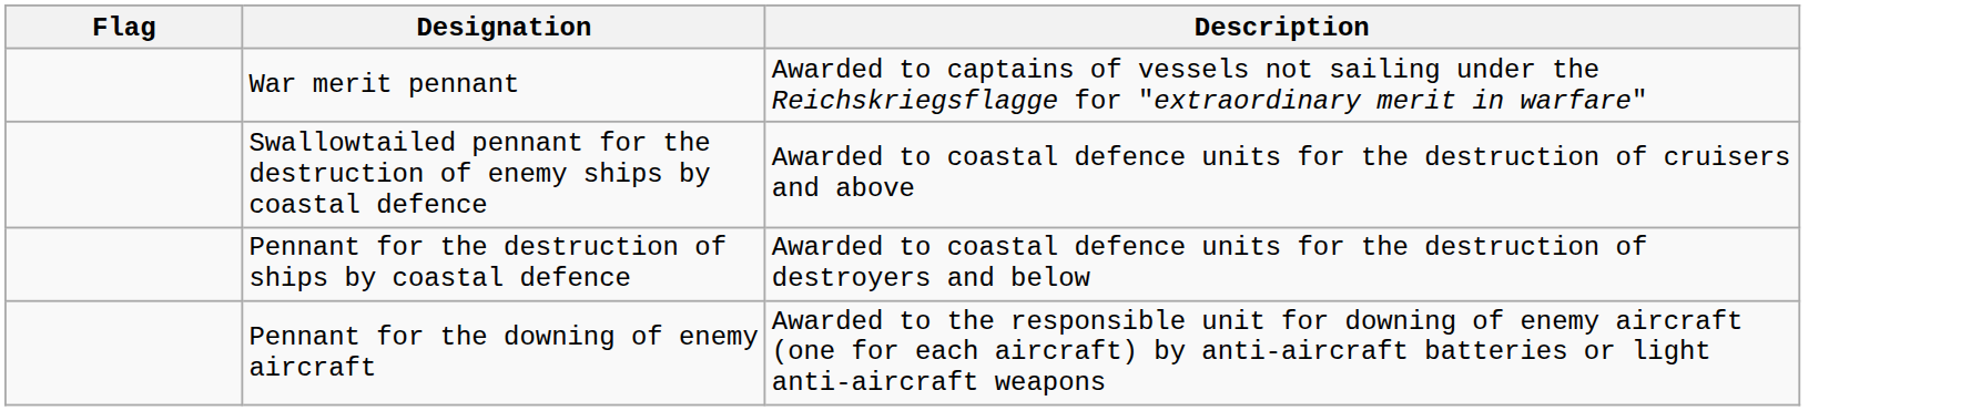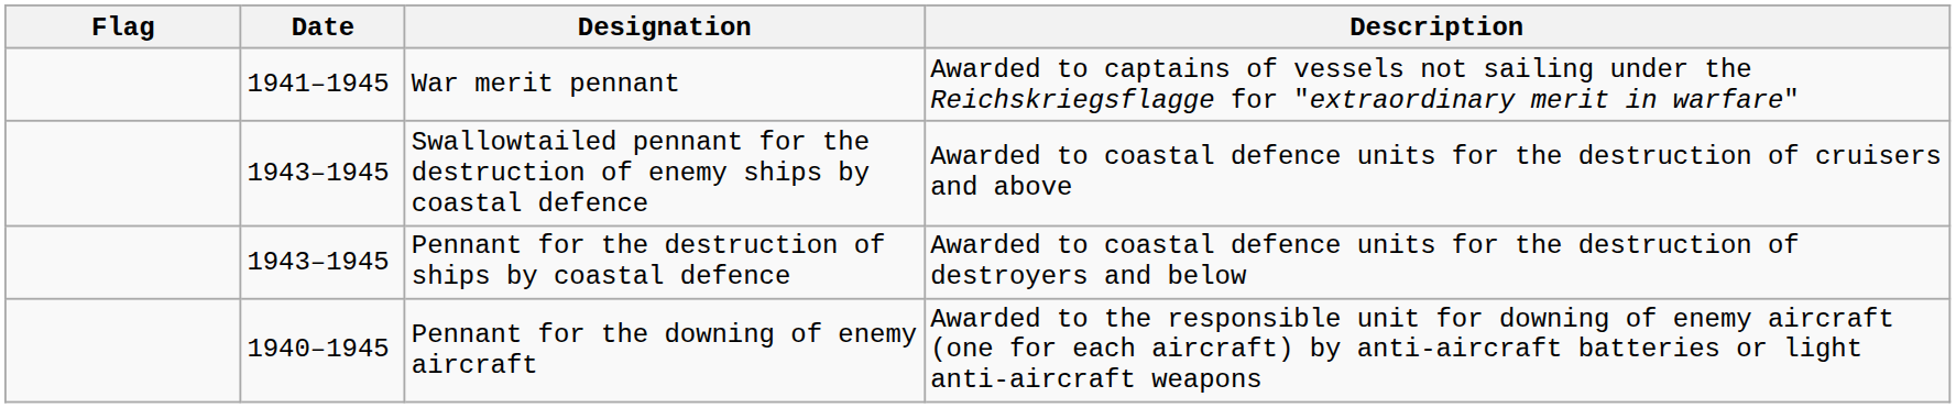+ column: Date | 1941–1945 | 1943–1945 | 1943–1945 | 1940–1945
